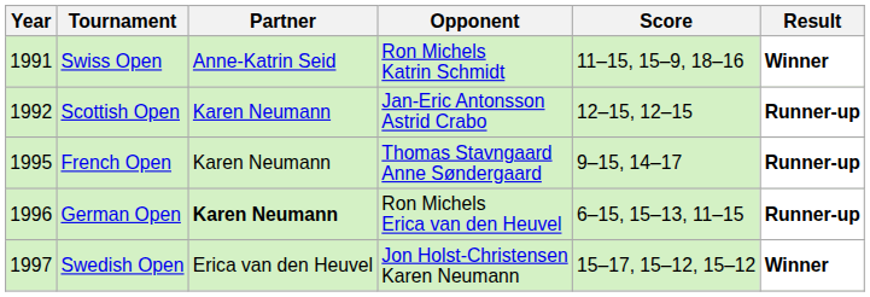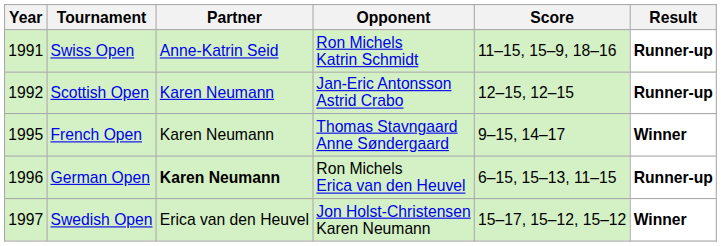Swiss Open | Result: Winner -> Runner-up
French Open | Result: Runner-up -> Winner
